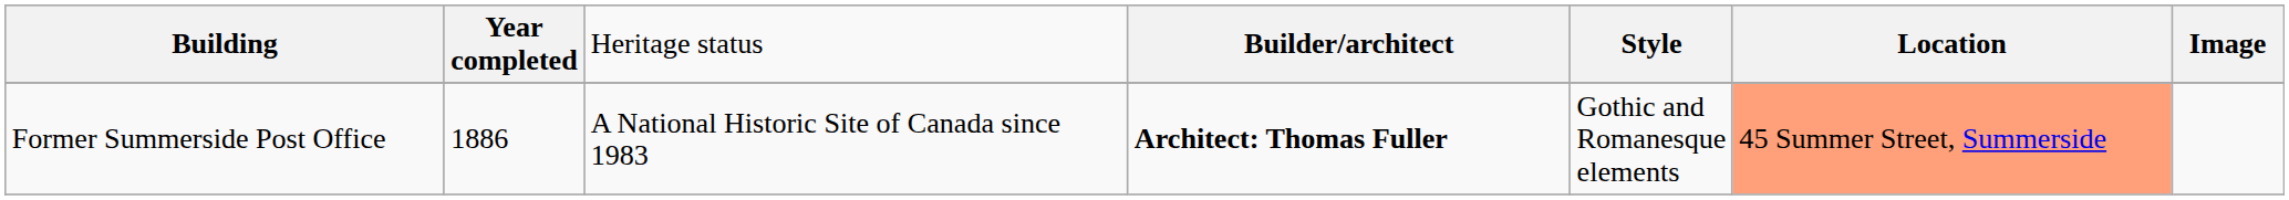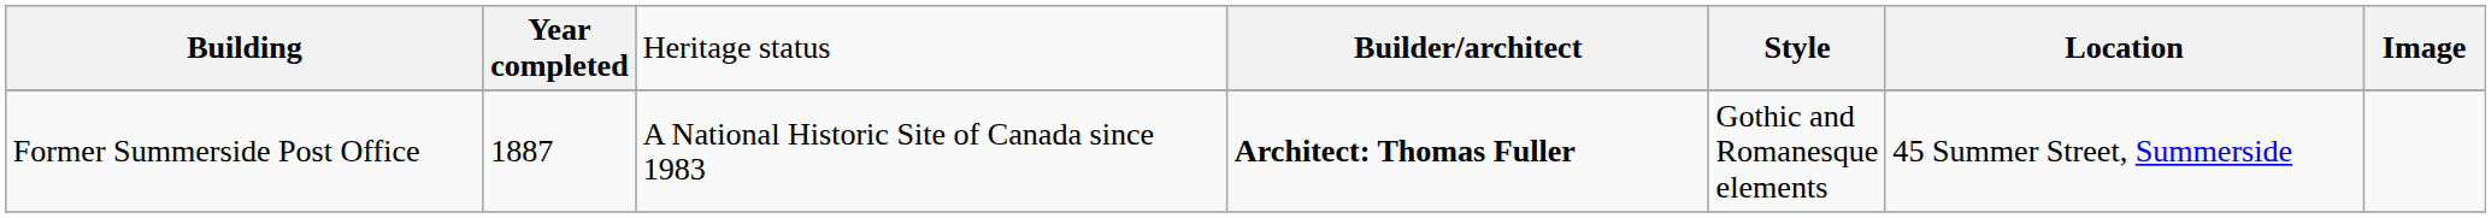Former Summerside Post Office | column 2: 1886 -> 1887
Former Summerside Post Office | column 6: lightsalmon background -> no background
